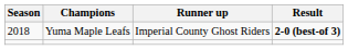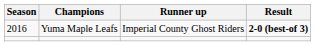Yuma Maple Leafs | Season: 2018 -> 2016
